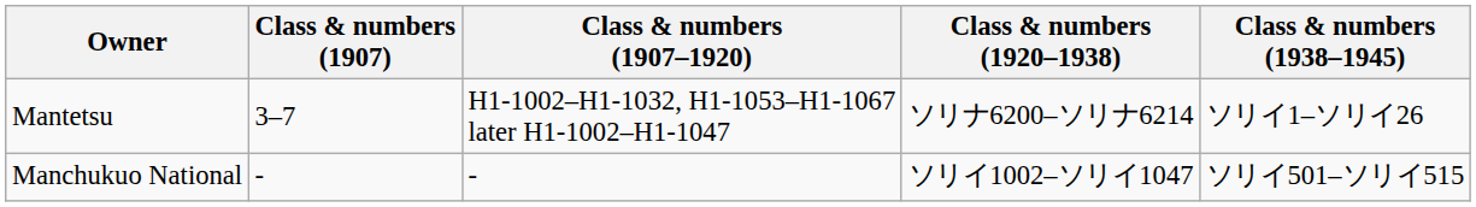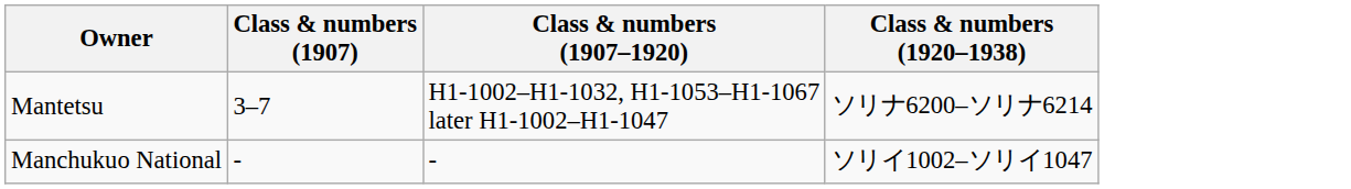- column: Class & numbers (1938–1945) | ソリイ1–ソリイ26 | ソリイ501–ソリイ515
